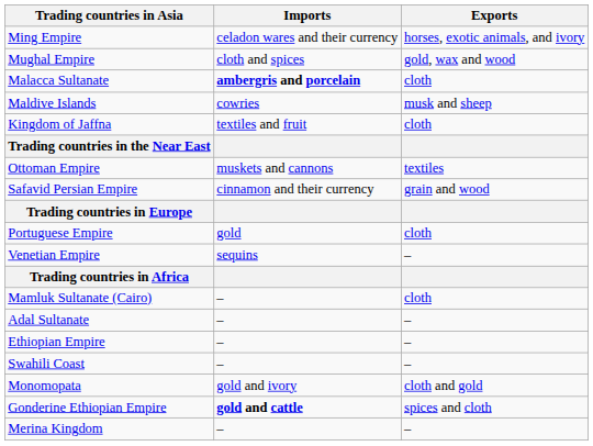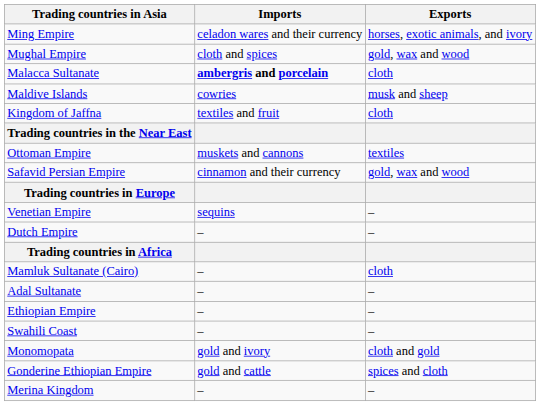Safavid Persian Empire | Exports: grain and wood -> gold, wax and wood
- row: Portuguese Empire | gold | cloth
+ row: Dutch Empire | – | –
Gonderine Ethiopian Empire | Imports: bold -> normal
